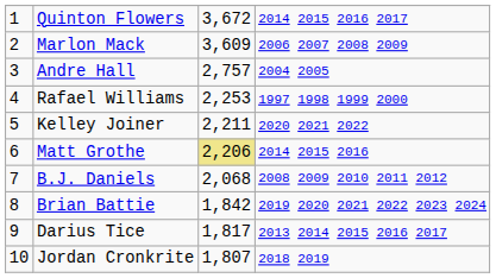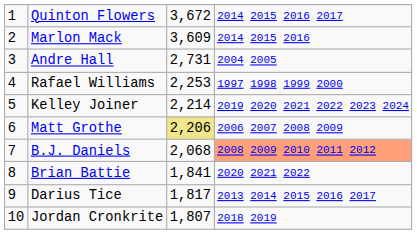Marlon Mack | column 4: 2006 2007 2008 2009 -> 2014 2015 2016
Andre Hall | column 3: 2,757 -> 2,731
Kelley Joiner | column 3: 2,211 -> 2,214
Kelley Joiner | column 4: 2020 2021 2022 -> 2019 2020 2021 2022 2023 2024
Matt Grothe | column 4: 2014 2015 2016 -> 2006 2007 2008 2009
B.J. Daniels | column 4: no background -> lightsalmon background
Brian Battie | column 3: 1,842 -> 1,841
Brian Battie | column 4: 2019 2020 2021 2022 2023 2024 -> 2020 2021 2022
